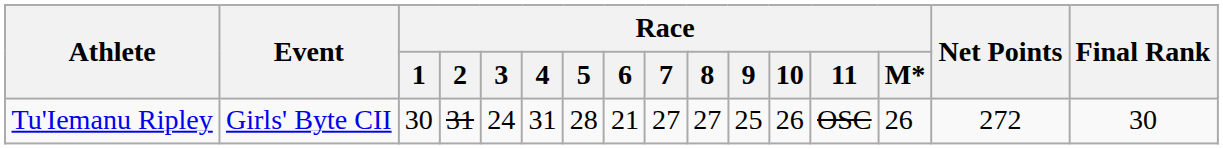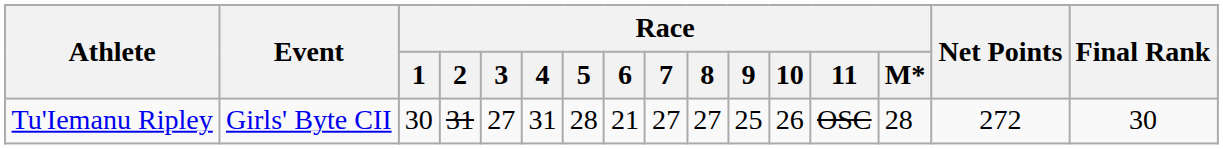Tu'Iemanu Ripley | Race / 3: 24 -> 27
Tu'Iemanu Ripley | Race / M*: 26 -> 28
